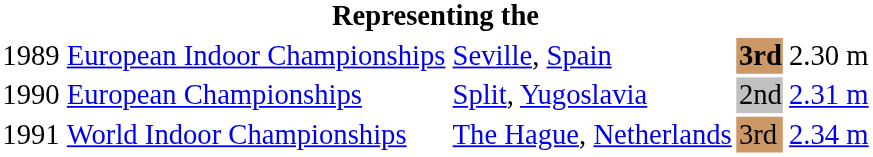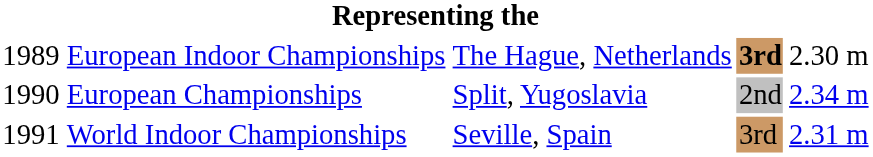European Indoor Championships | column 3: Seville, Spain -> The Hague, Netherlands
European Championships | column 5: 2.31 m -> 2.34 m
World Indoor Championships | column 3: The Hague, Netherlands -> Seville, Spain
World Indoor Championships | column 5: 2.34 m -> 2.31 m
